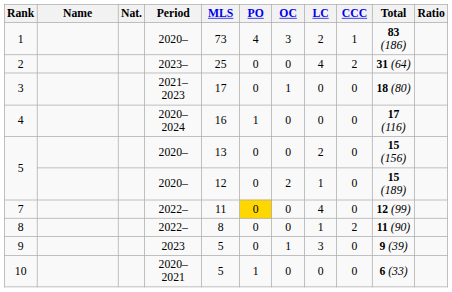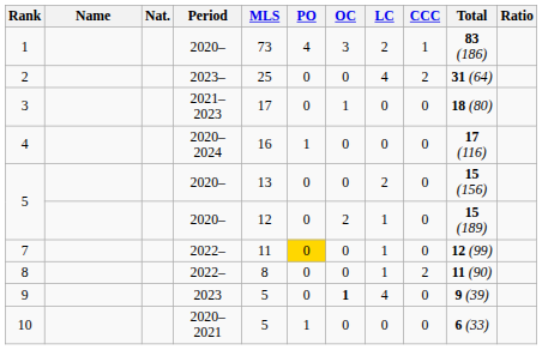7 | LC: 4 -> 1
9 | OC: normal -> bold
9 | LC: 3 -> 4
